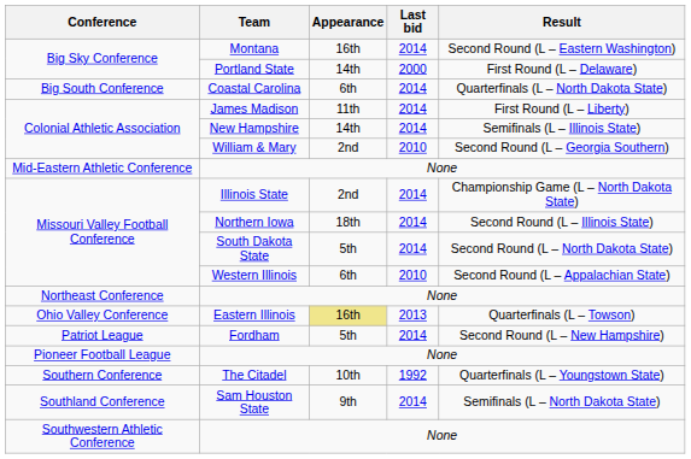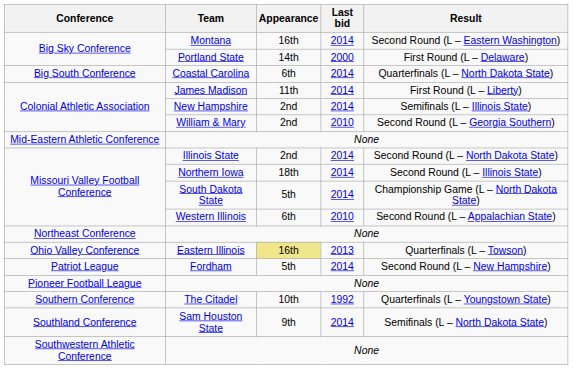New Hampshire | Appearance: 14th -> 2nd
Illinois State | Result: Championship Game (L – North Dakota State) -> Second Round (L – North Dakota State)
South Dakota State | Result: Second Round (L – North Dakota State) -> Championship Game (L – North Dakota State)
